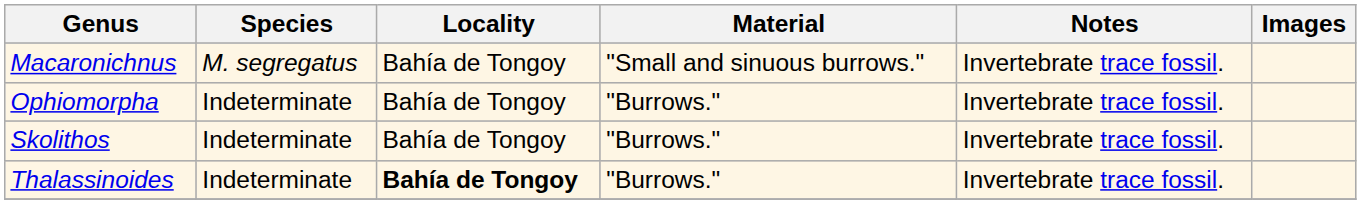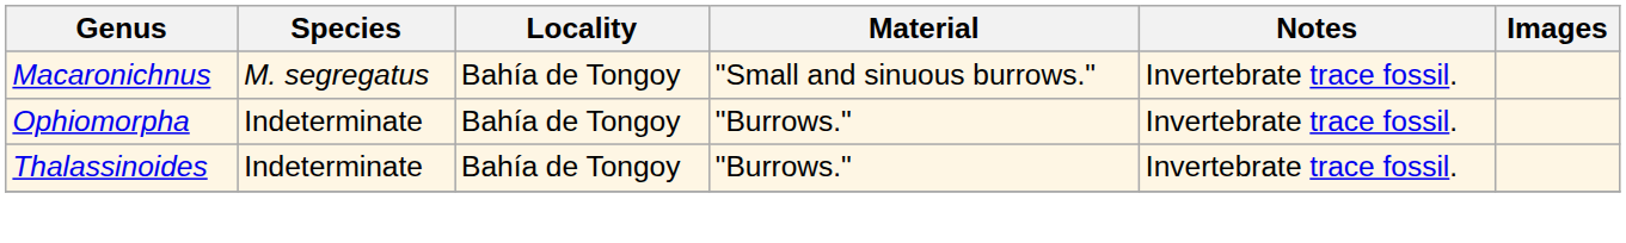- row: Skolithos | Indeterminate | Bahía de Tongoy | "Burrows." | Invertebrate trace fossil.
Thalassinoides | Locality: bold -> normal
